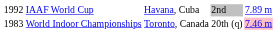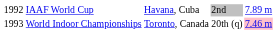World Indoor Championships | column 1: 1983 -> 1993
